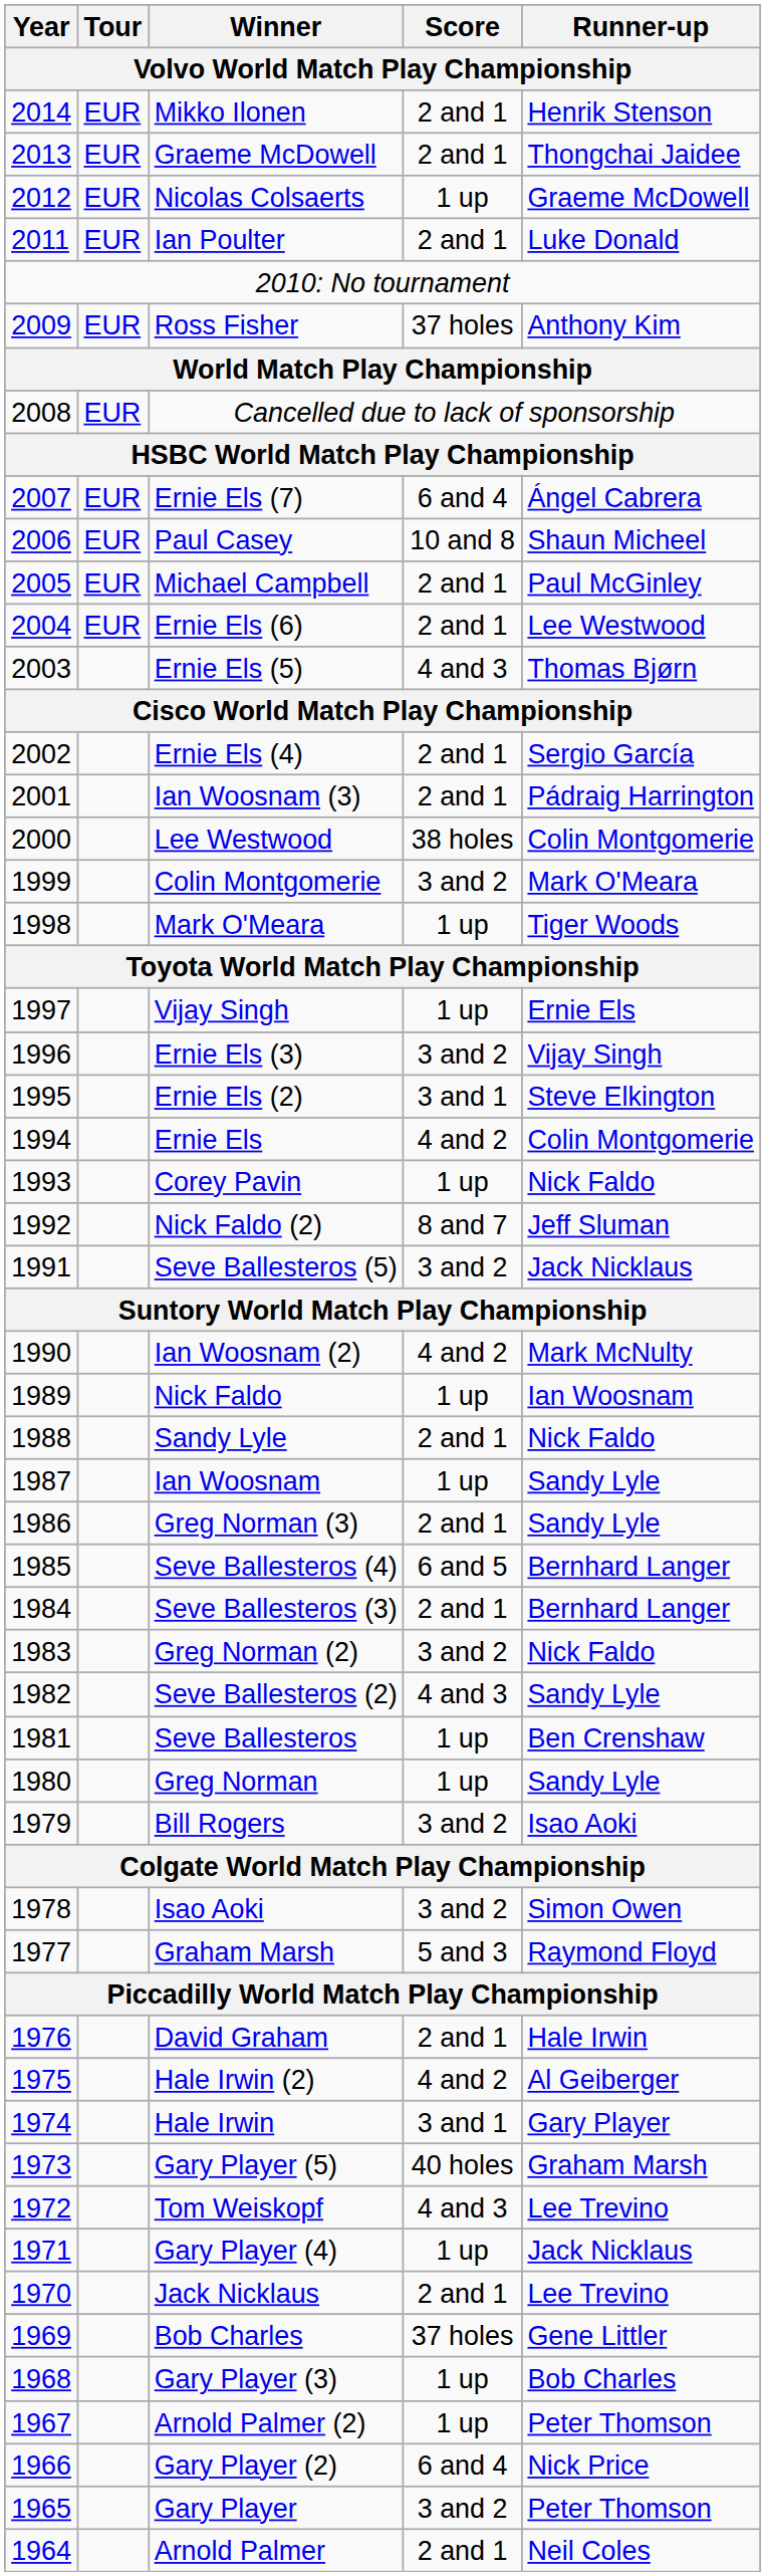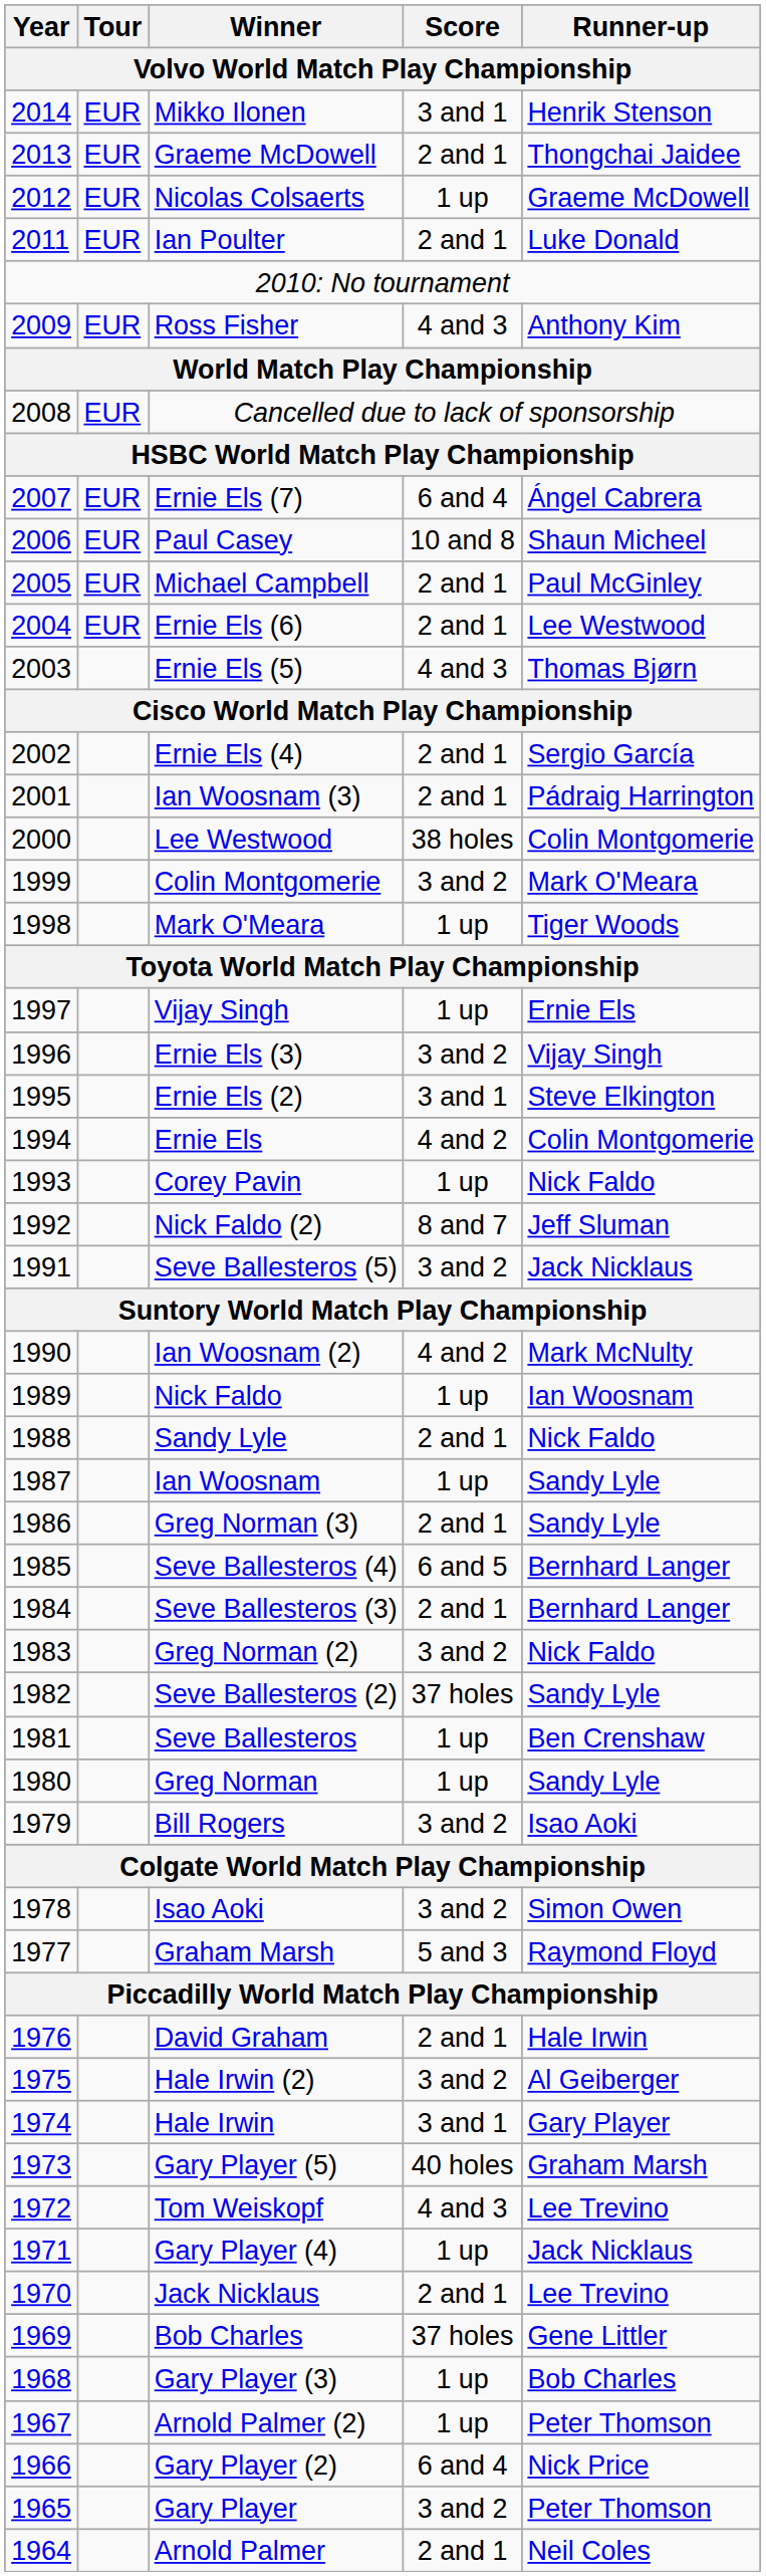Mikko Ilonen | Score / Volvo World Match Play Championship: 2 and 1 -> 3 and 1
Ross Fisher | Score / Volvo World Match Play Championship: 37 holes -> 4 and 3
Seve Ballesteros (2) | Score / Volvo World Match Play Championship: 4 and 3 -> 37 holes
Hale Irwin (2) | Score / Volvo World Match Play Championship: 4 and 2 -> 3 and 2
